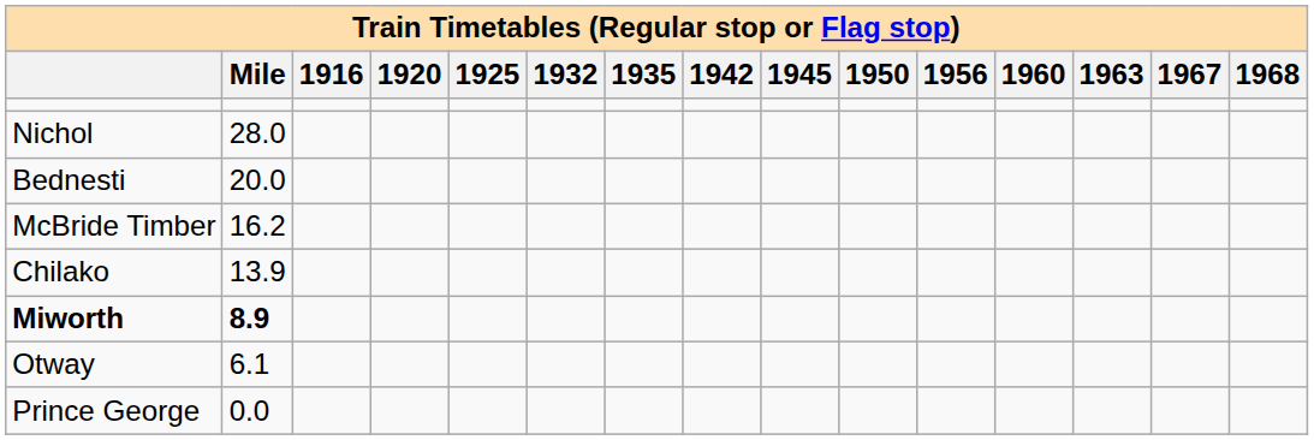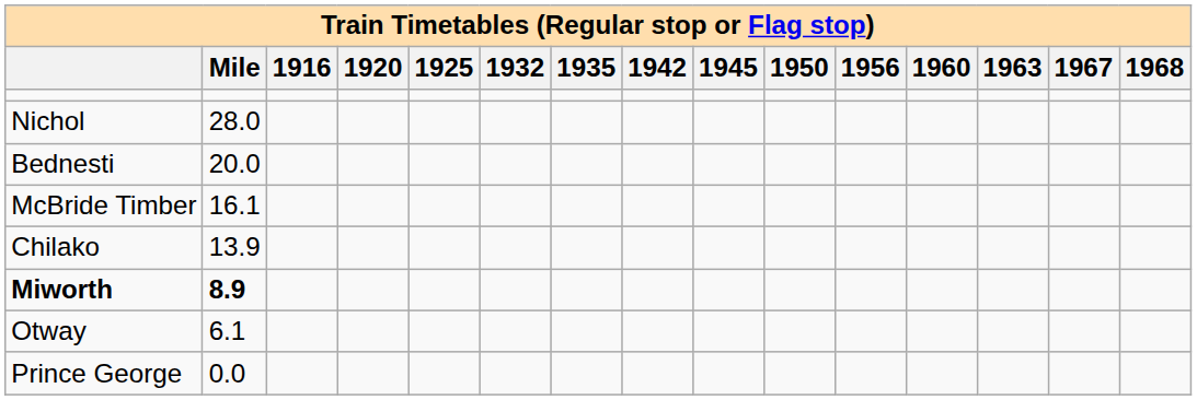McBride Timber | Mile: 16.2 -> 16.1
